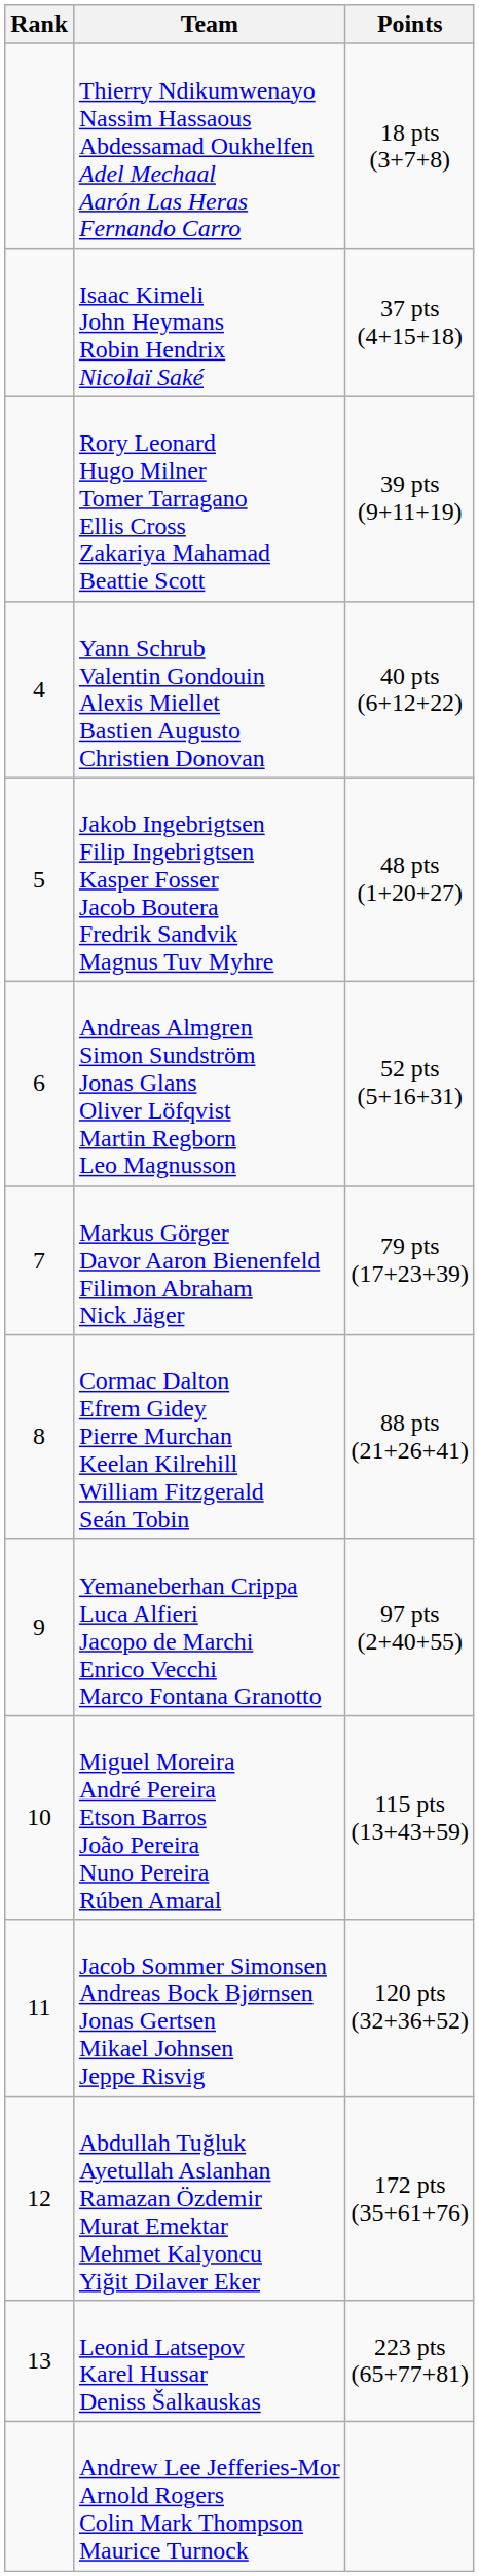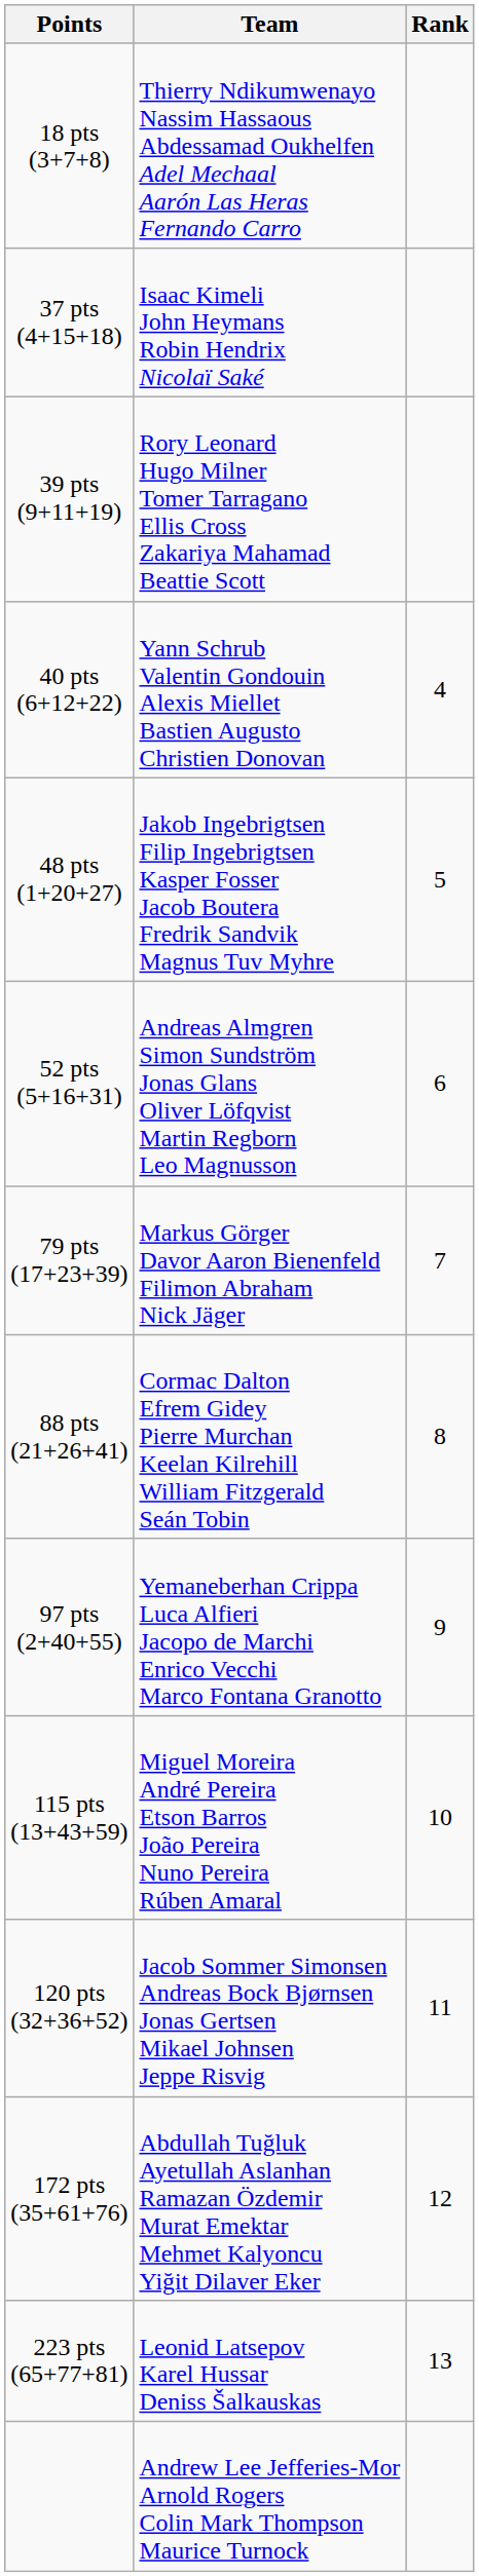columns swapped: Rank <-> Points
